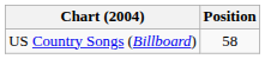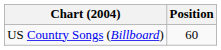US Country Songs (Billboard) | Position: 58 -> 60
